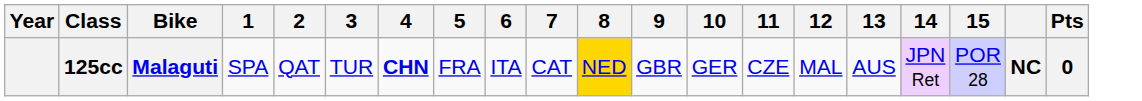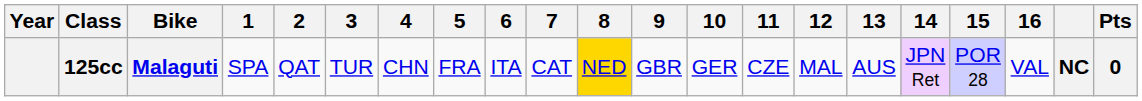+ column: 16 | VAL
125cc | 4: bold -> normal
